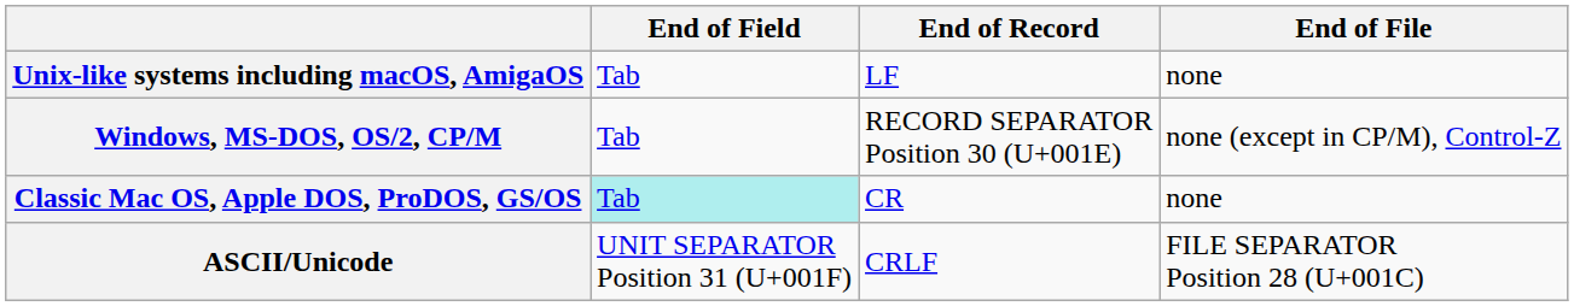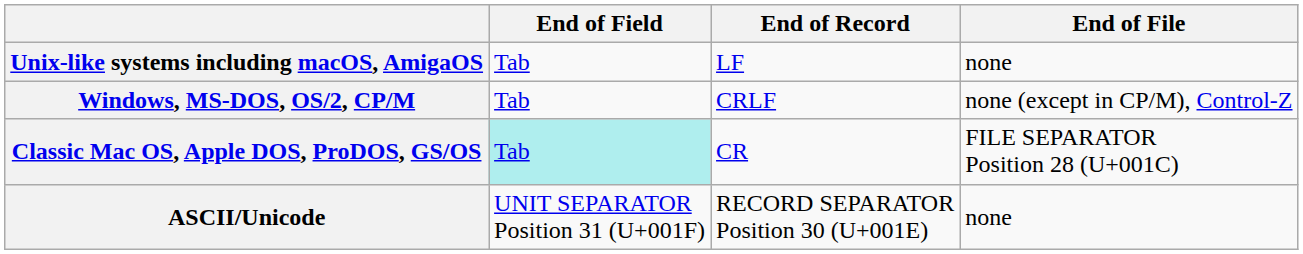Windows, MS-DOS, OS/2, CP/M | End of Record: RECORD SEPARATOR Position 30 (U+001E) -> CRLF
Classic Mac OS, Apple DOS, ProDOS, GS/OS | End of File: none -> FILE SEPARATOR Position 28 (U+001C)
ASCII/Unicode | End of Record: CRLF -> RECORD SEPARATOR Position 30 (U+001E)
ASCII/Unicode | End of File: FILE SEPARATOR Position 28 (U+001C) -> none
